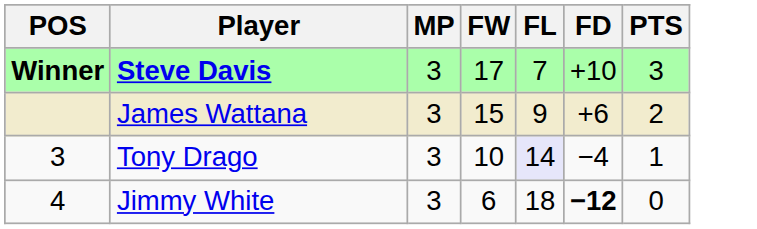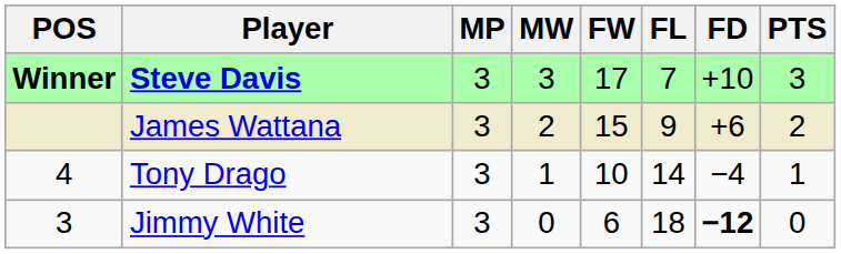+ column: MW | 3 | 2 | 1 | 0
Tony Drago | POS: 3 -> 4
Tony Drago | FL: lavender background -> no background
Jimmy White | POS: 4 -> 3
